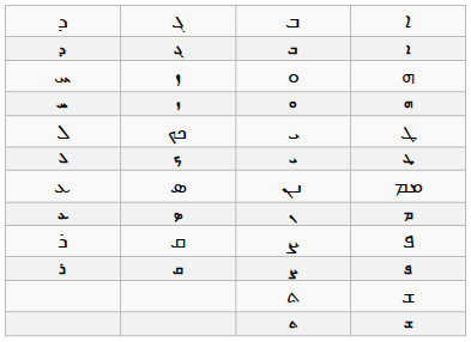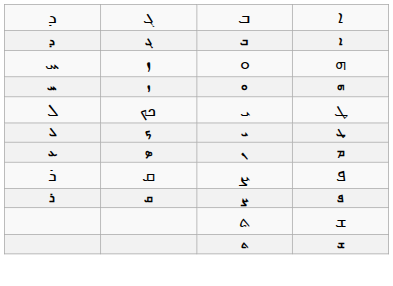- row: ܥ | ܣ | ܢܢ | ܡܡ
